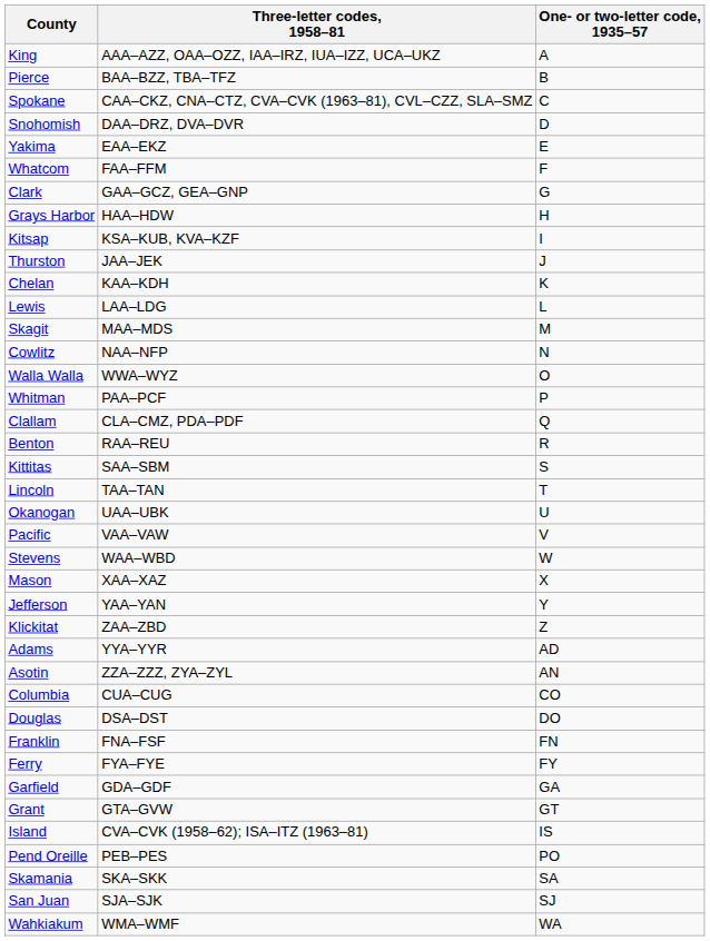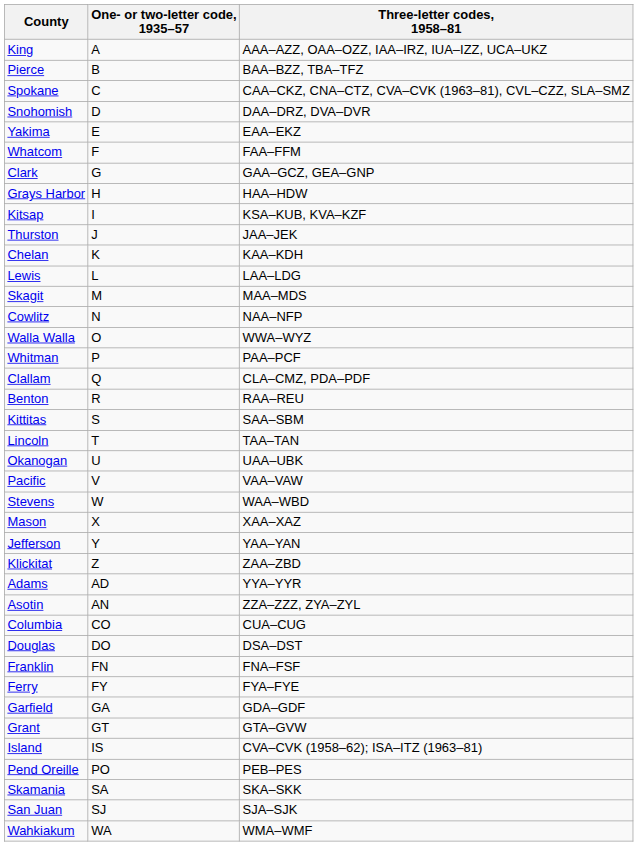columns swapped: One- or two-letter code, 1935–57 <-> Three-letter codes, 1958–81
